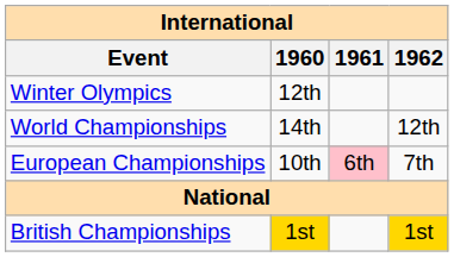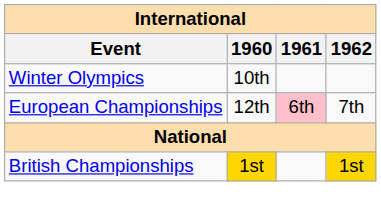Winter Olympics | 1960: 12th -> 10th
- row: World Championships | 14th | 12th
European Championships | 1960: 10th -> 12th
